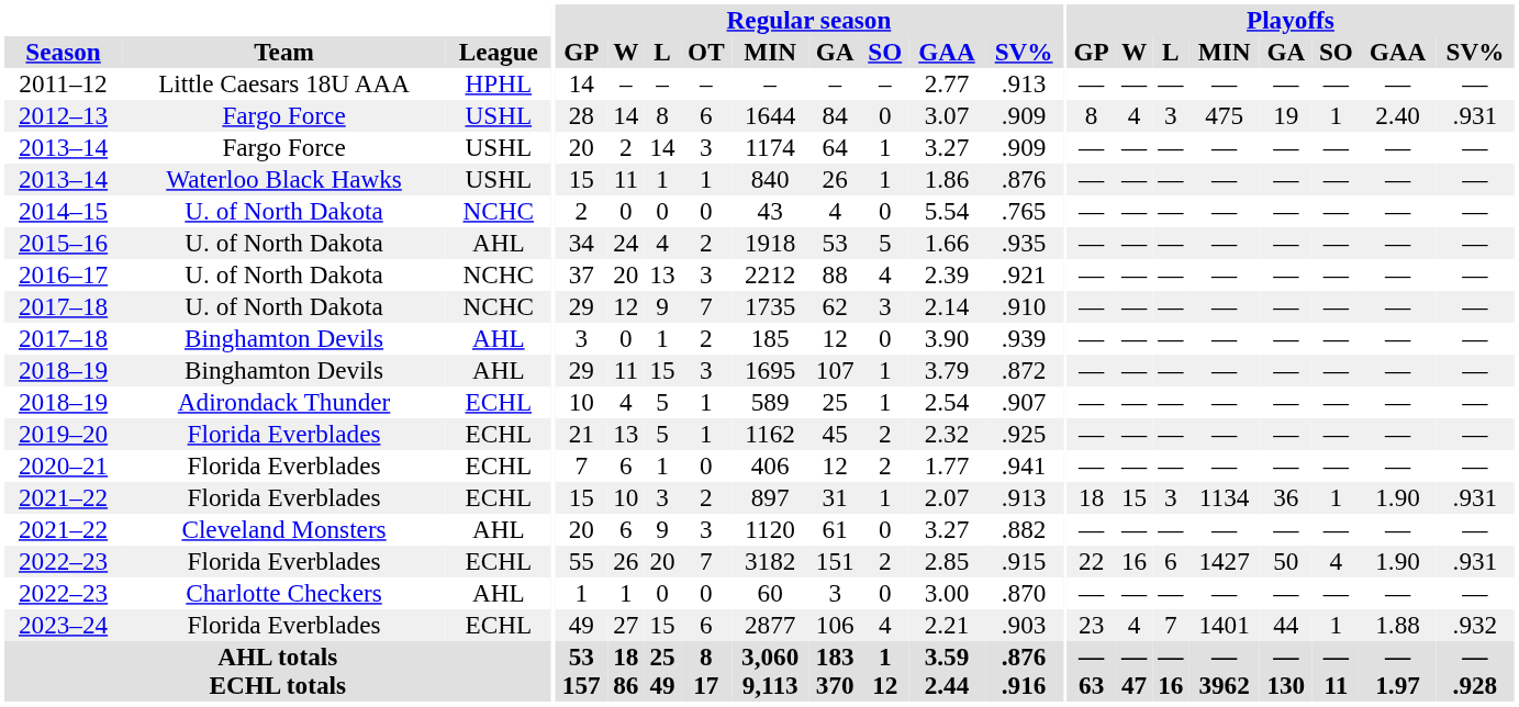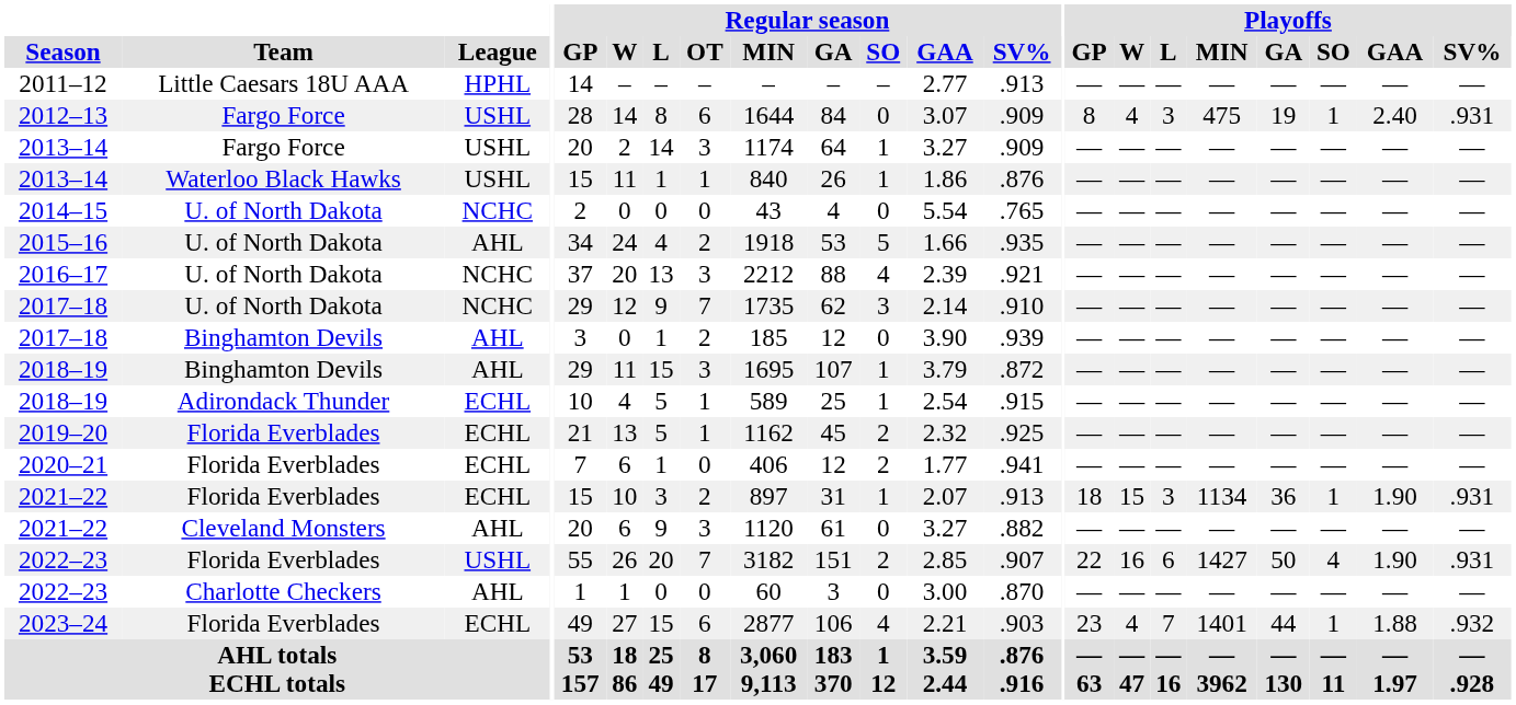2018–19 / Adirondack Thunder | Regular season / SV%: .907 -> .915
2022–23 / Florida Everblades | League: ECHL -> USHL
2022–23 / Florida Everblades | Regular season / SV%: .915 -> .907
